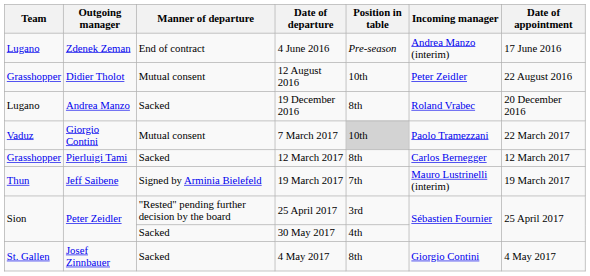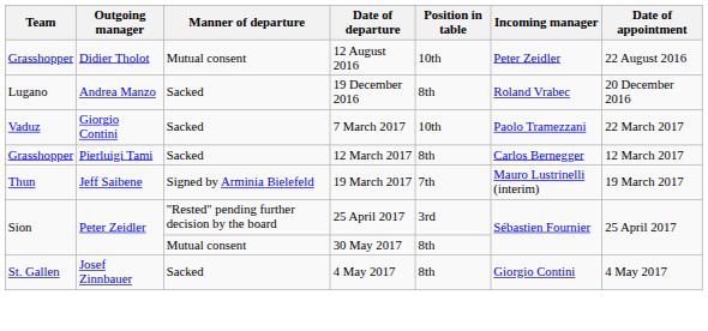- row: Lugano | Zdenek Zeman | End of contract | 4 June 2016 | Pre-season | Andrea Manzo (interim) | 17 June 2016
7 March 2017 | Manner of departure: Mutual consent -> Sacked
7 March 2017 | Position in table: lightgrey background -> no background
30 May 2017 | Manner of departure: Sacked -> Mutual consent
30 May 2017 | Position in table: 4th -> 8th
